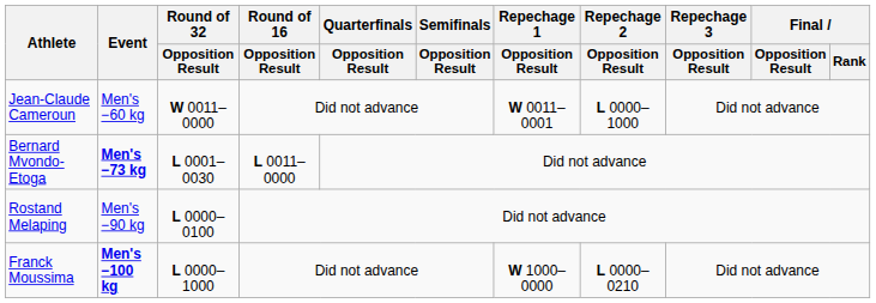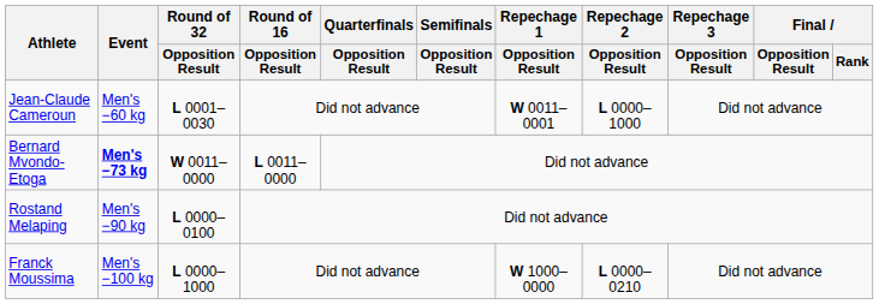Jean-Claude Cameroun | Round of 32 / Opposition Result: W 0011–0000 -> L 0001–0030
Bernard Mvondo-Etoga | Round of 32 / Opposition Result: L 0001–0030 -> W 0011–0000
Franck Moussima | Event: bold -> normal
